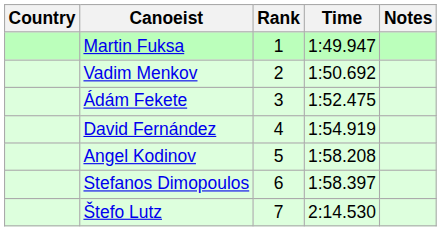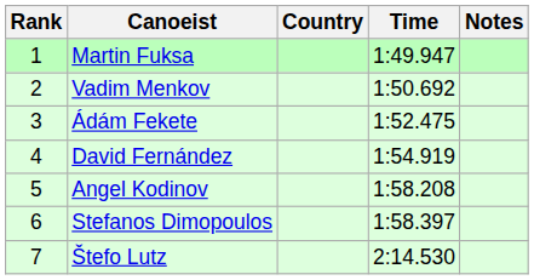columns swapped: Rank <-> Country
